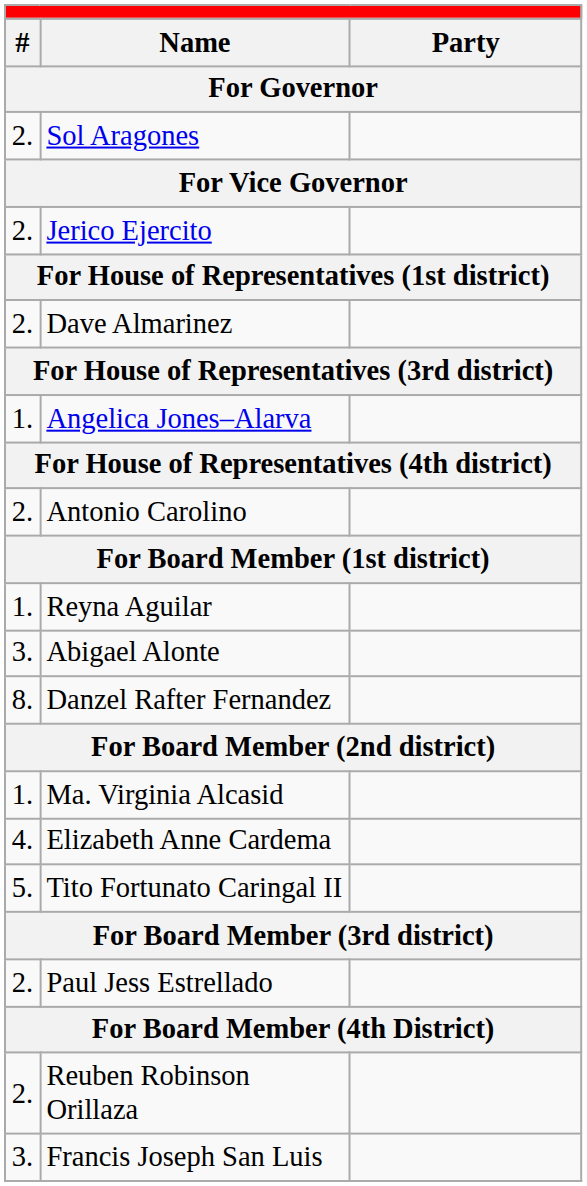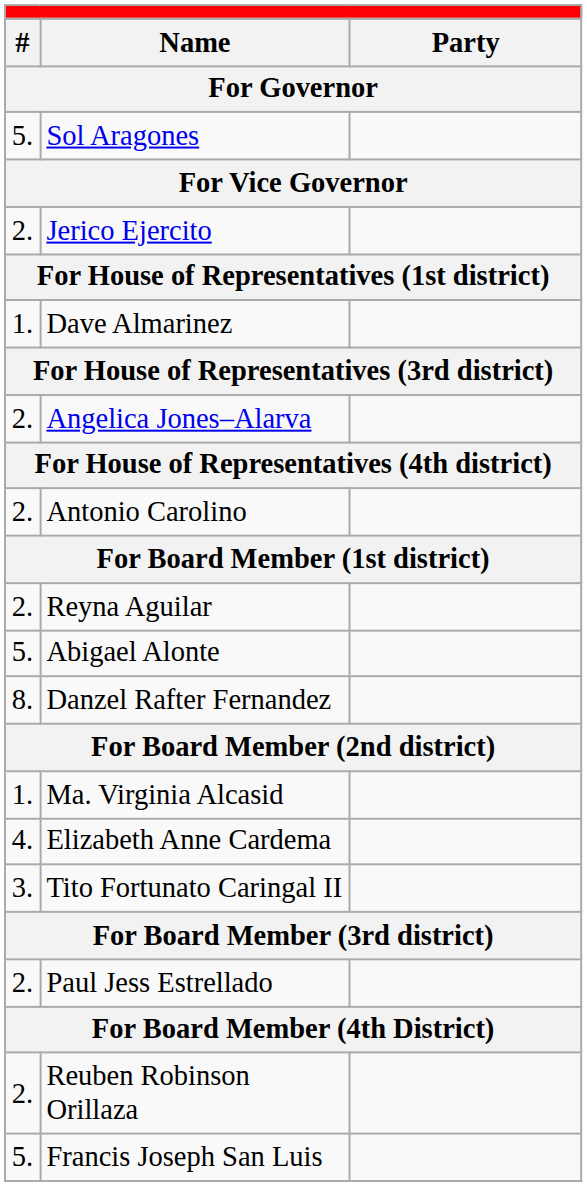Sol Aragones | column 1: 2. -> 5.
Dave Almarinez | column 1: 2. -> 1.
Angelica Jones–Alarva | column 1: 1. -> 2.
Reyna Aguilar | column 1: 1. -> 2.
Abigael Alonte | column 1: 3. -> 5.
Tito Fortunato Caringal II | column 1: 5. -> 3.
Francis Joseph San Luis | column 1: 3. -> 5.
